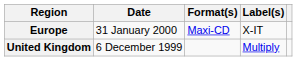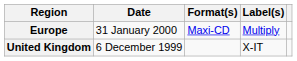Europe | Label(s): X-IT -> Multiply
United Kingdom | Label(s): Multiply -> X-IT
